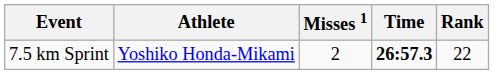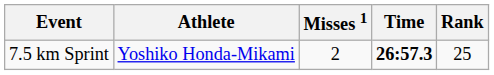7.5 km Sprint | Rank: 22 -> 25
